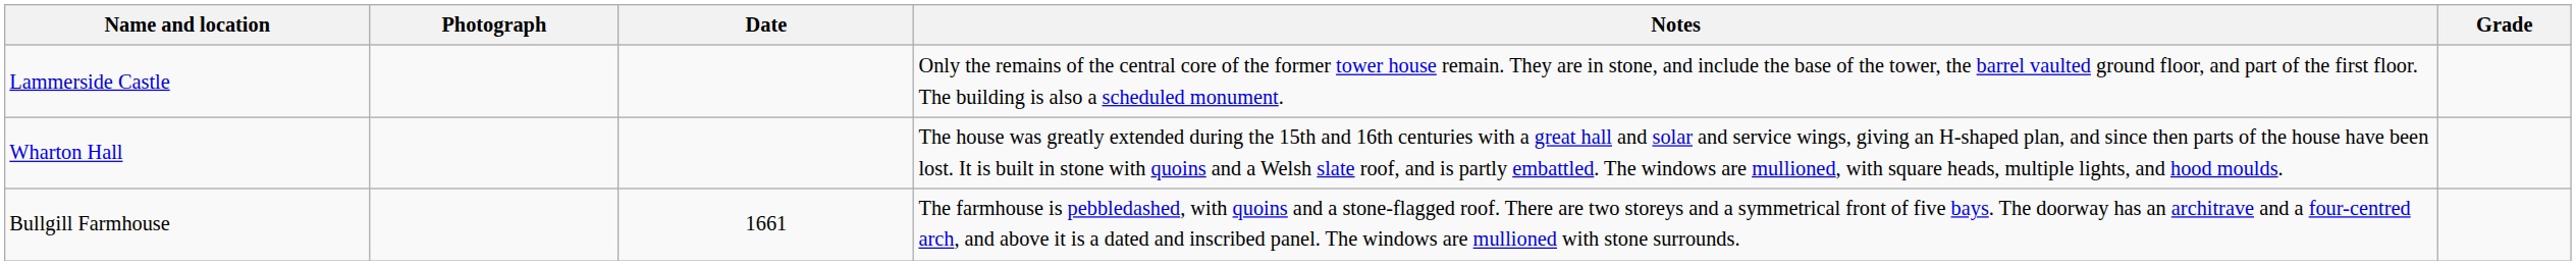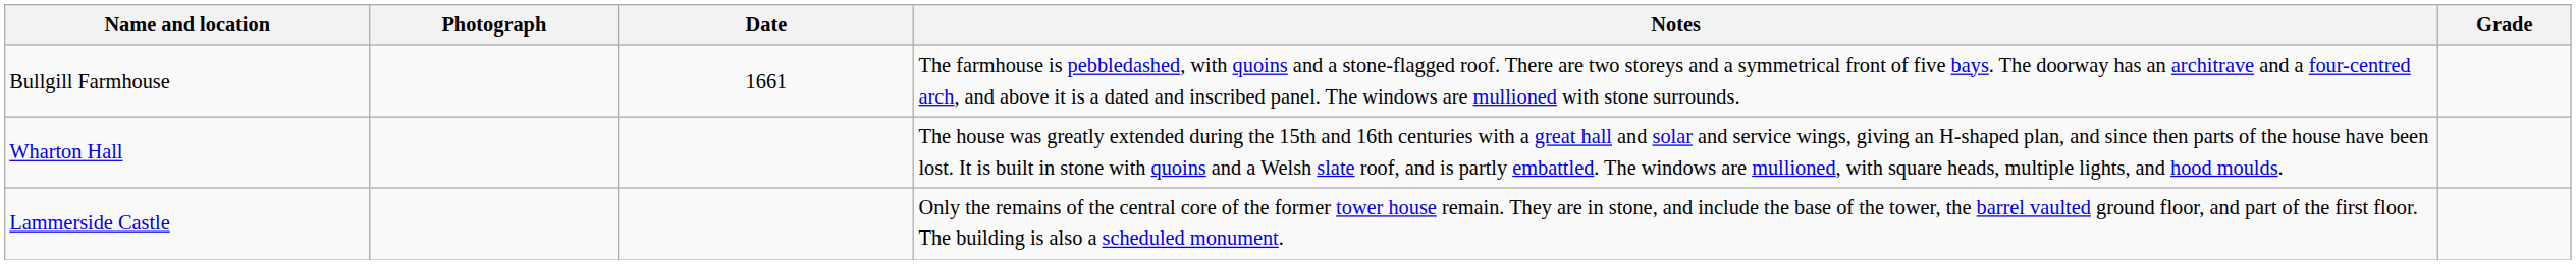rows swapped: Lammerside Castle <-> Bullgill Farmhouse
